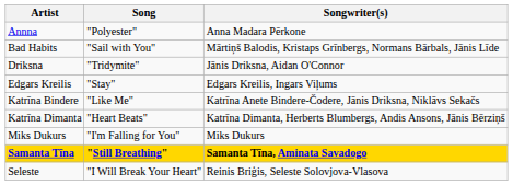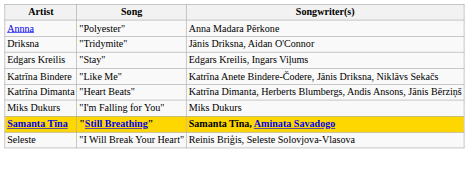- row: Bad Habits | "Sail with You" | Mārtiņš Balodis, Kristaps Grīnbergs, Normans Bārbals, Jānis Līde
